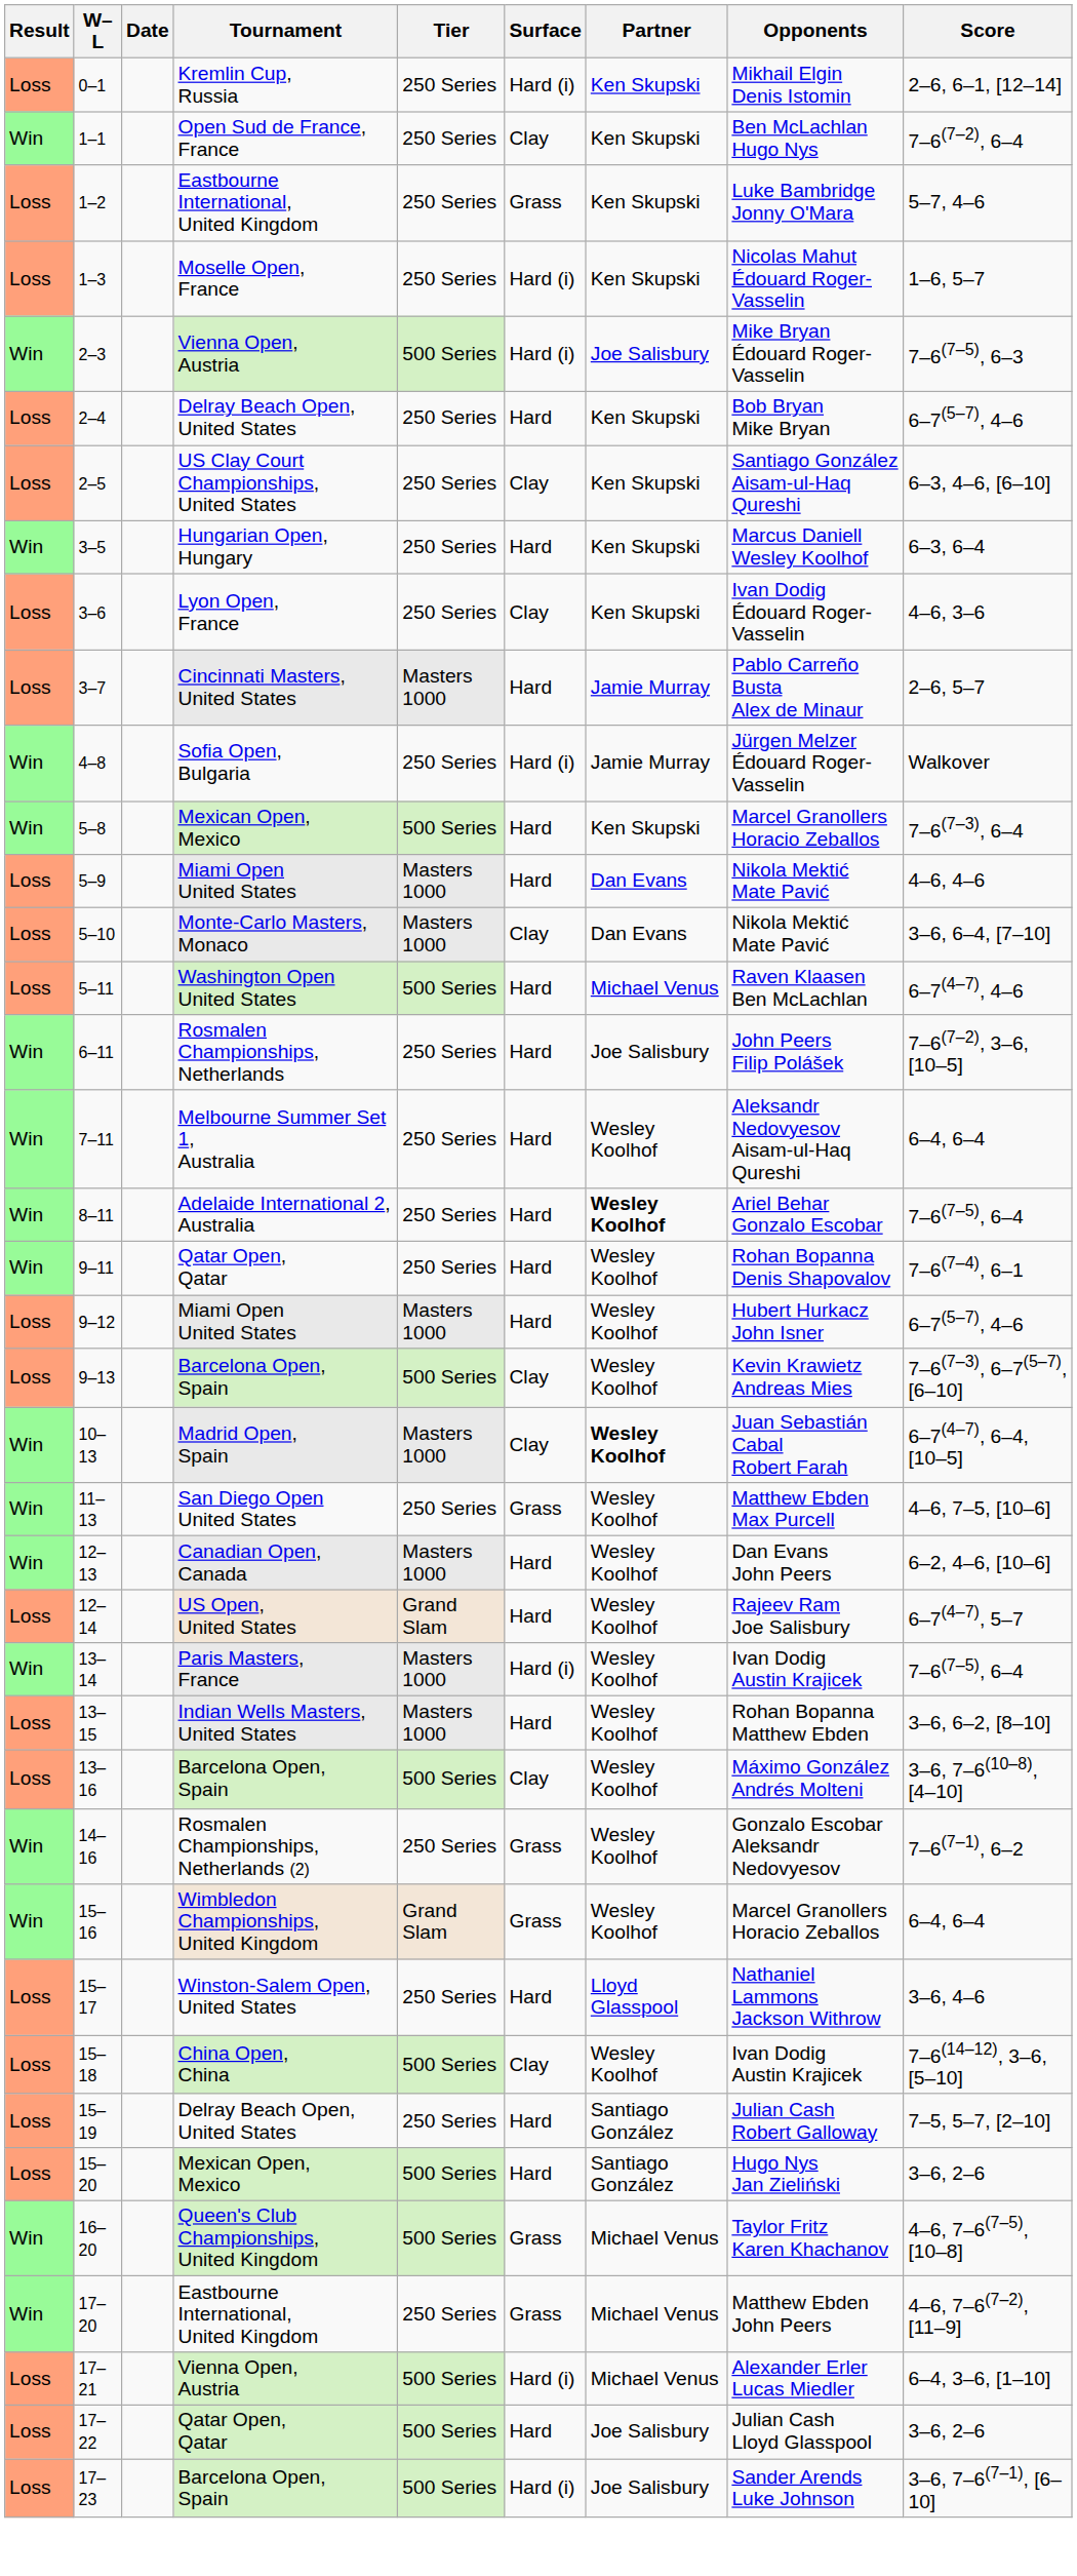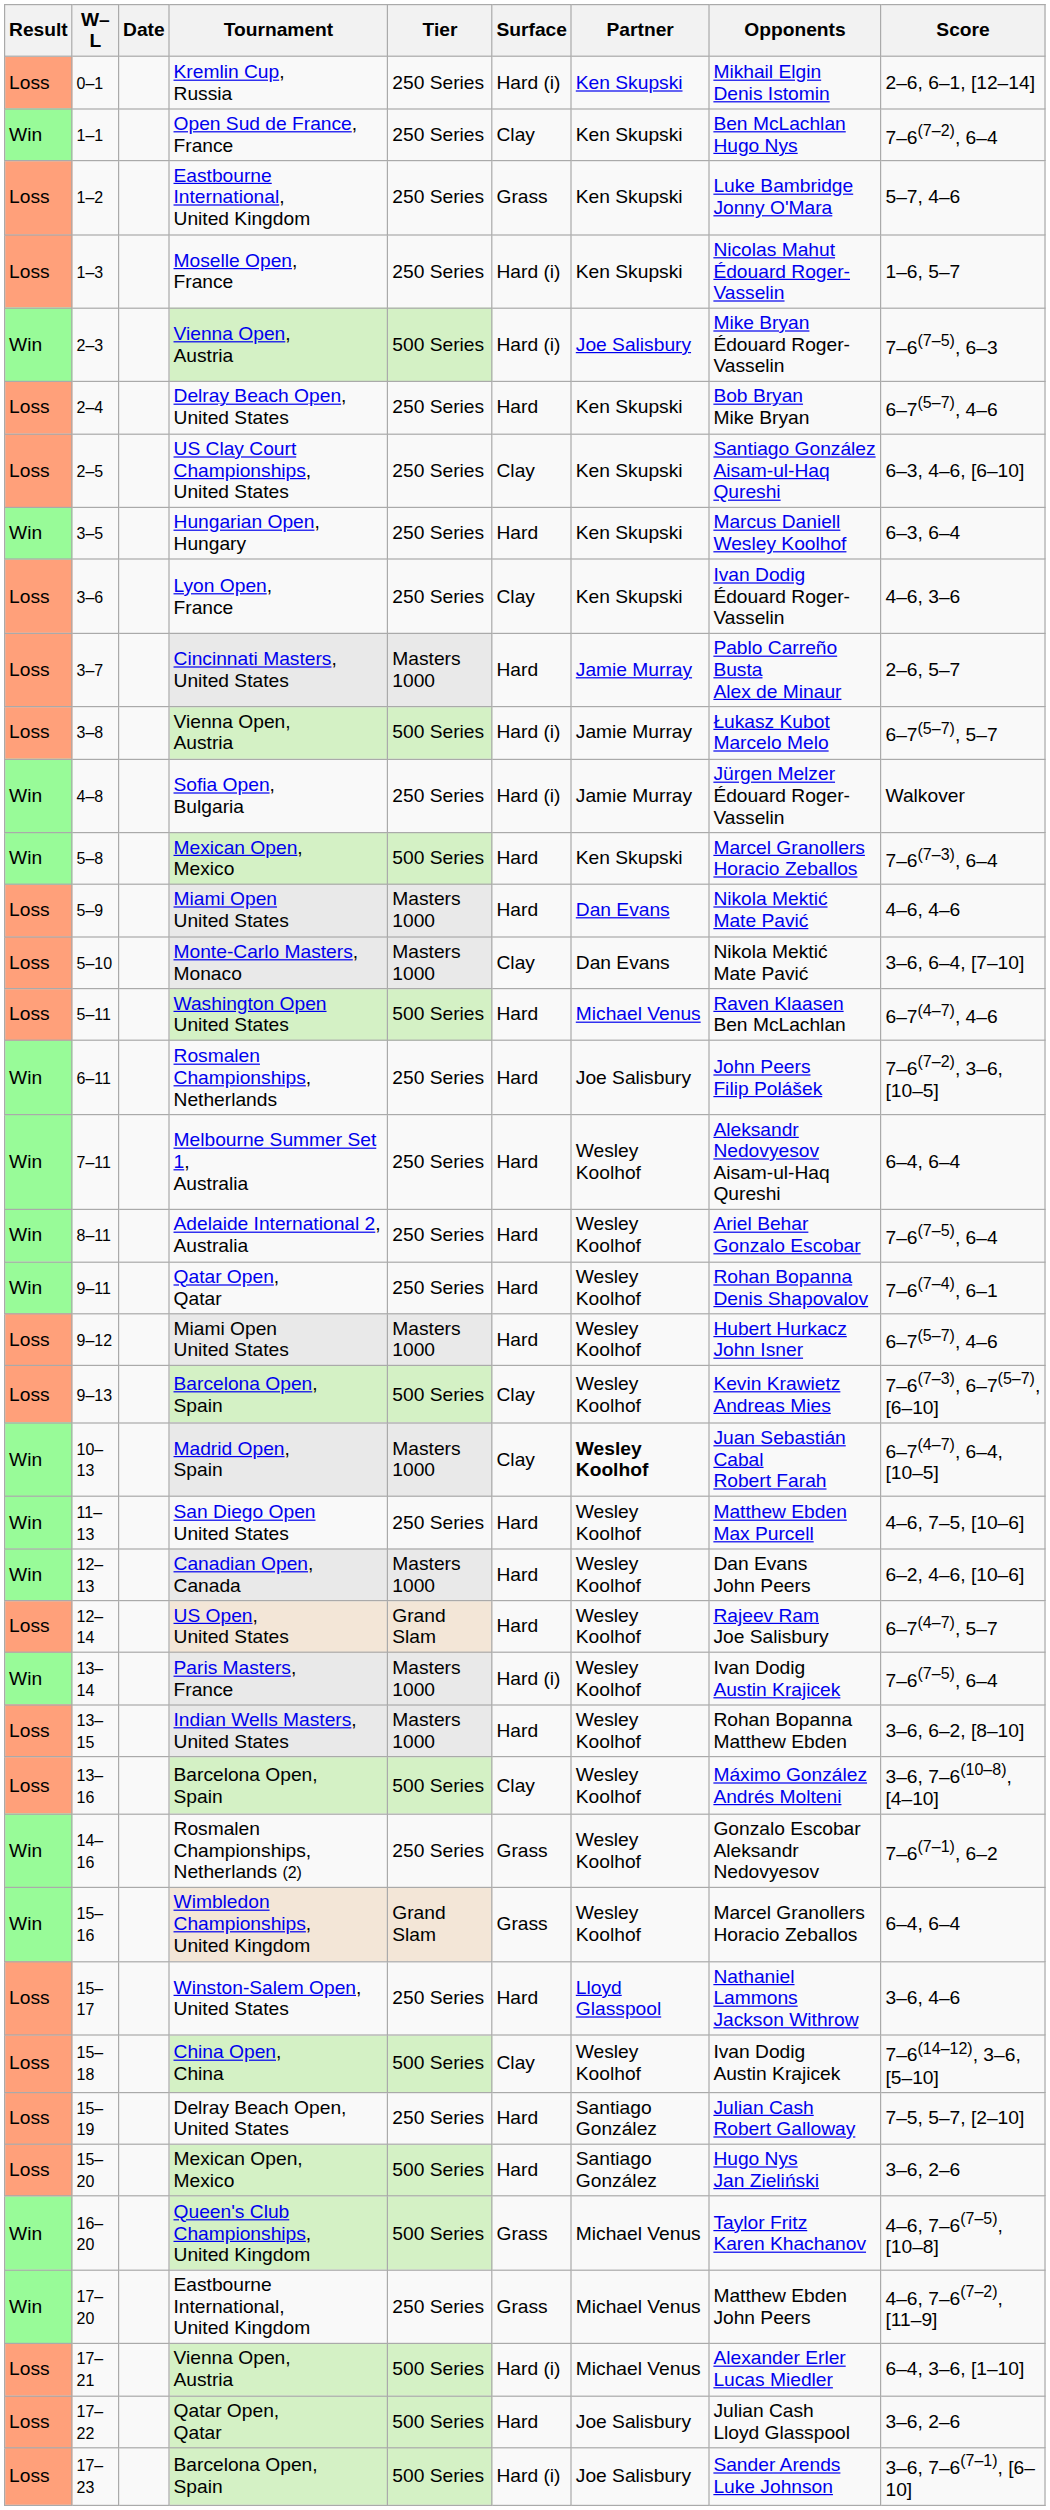+ row: Loss | 3–8 | Vienna Open, Austria | 500 Series | Hard (i) | Jamie Murray | Łukasz Kubot Marcelo Melo | 6–7(5–7), 5–7
8–11 | Partner: bold -> normal
11–13 | Surface: Grass -> Hard
